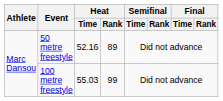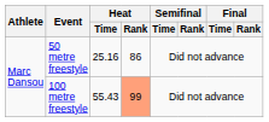50 metre freestyle | Heat / Time: 52.16 -> 25.16
50 metre freestyle | Heat / Rank: 89 -> 86
100 metre freestyle | Heat / Time: 55.03 -> 55.43
100 metre freestyle | Heat / Rank: no background -> lightsalmon background
